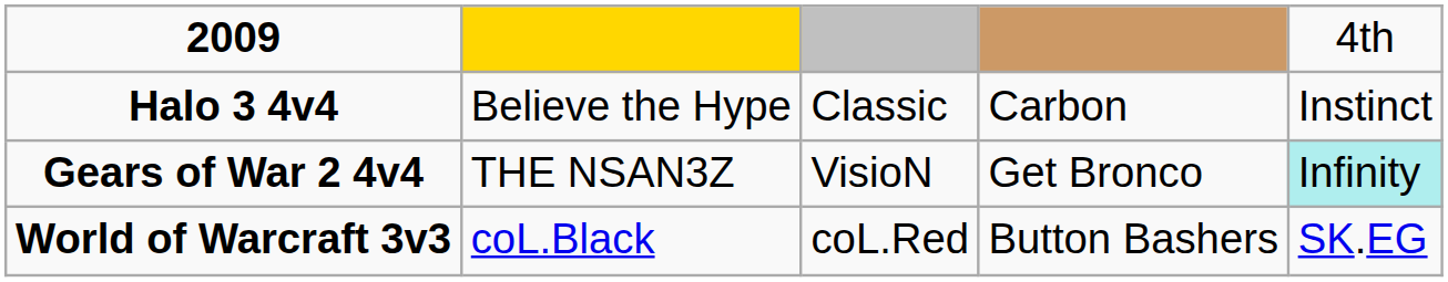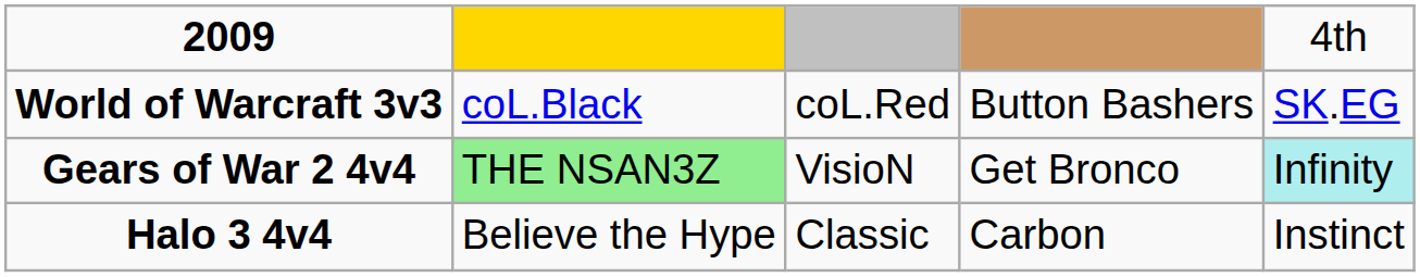rows swapped: Halo 3 4v4 <-> World of Warcraft 3v3
Gears of War 2 4v4 | column 2: no background -> lightgreen background
